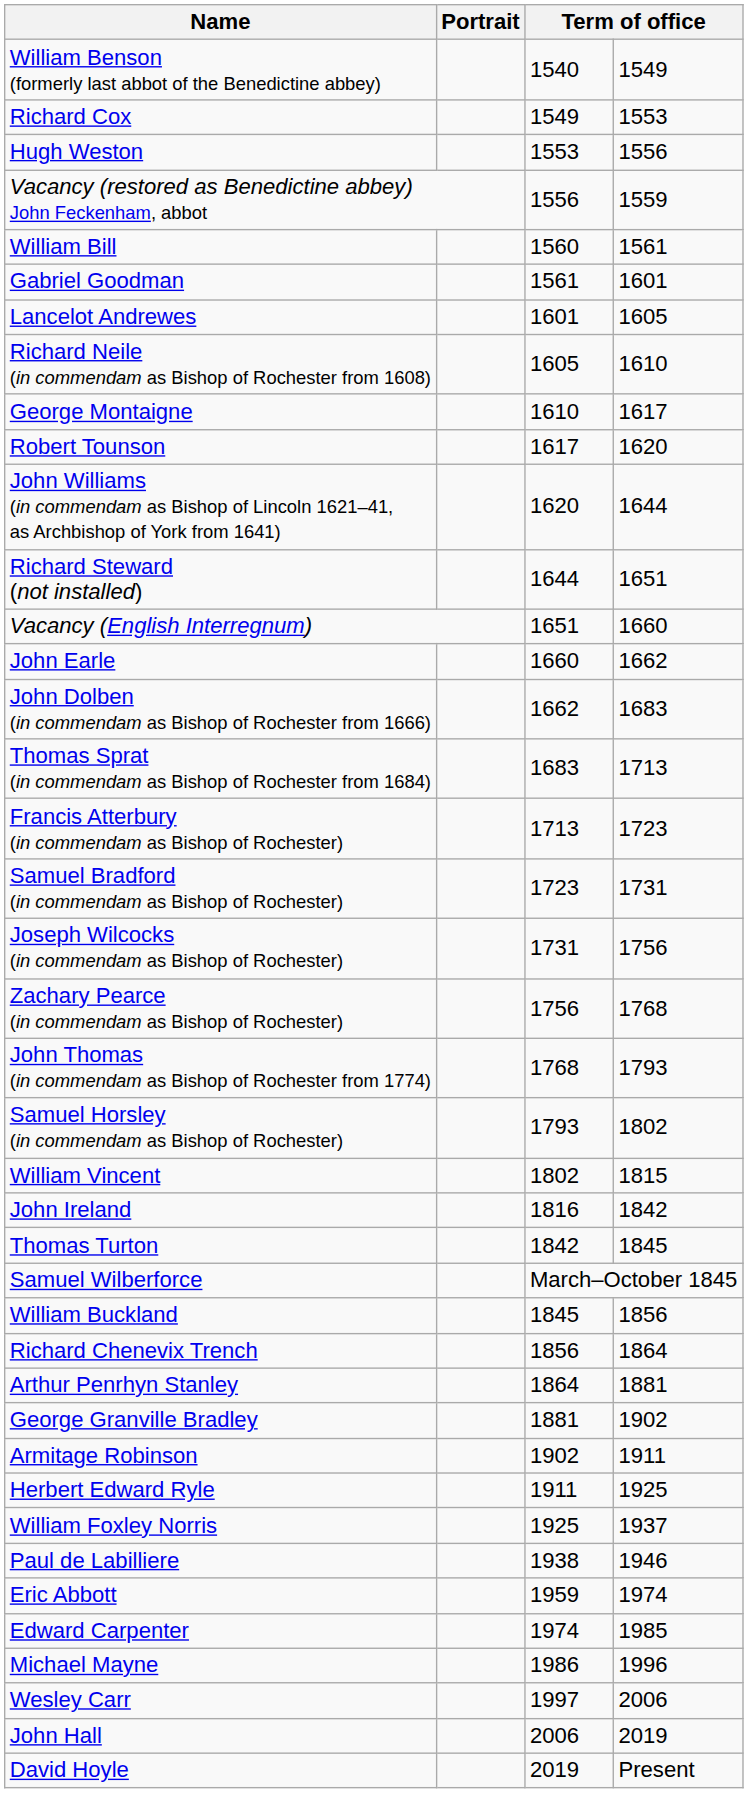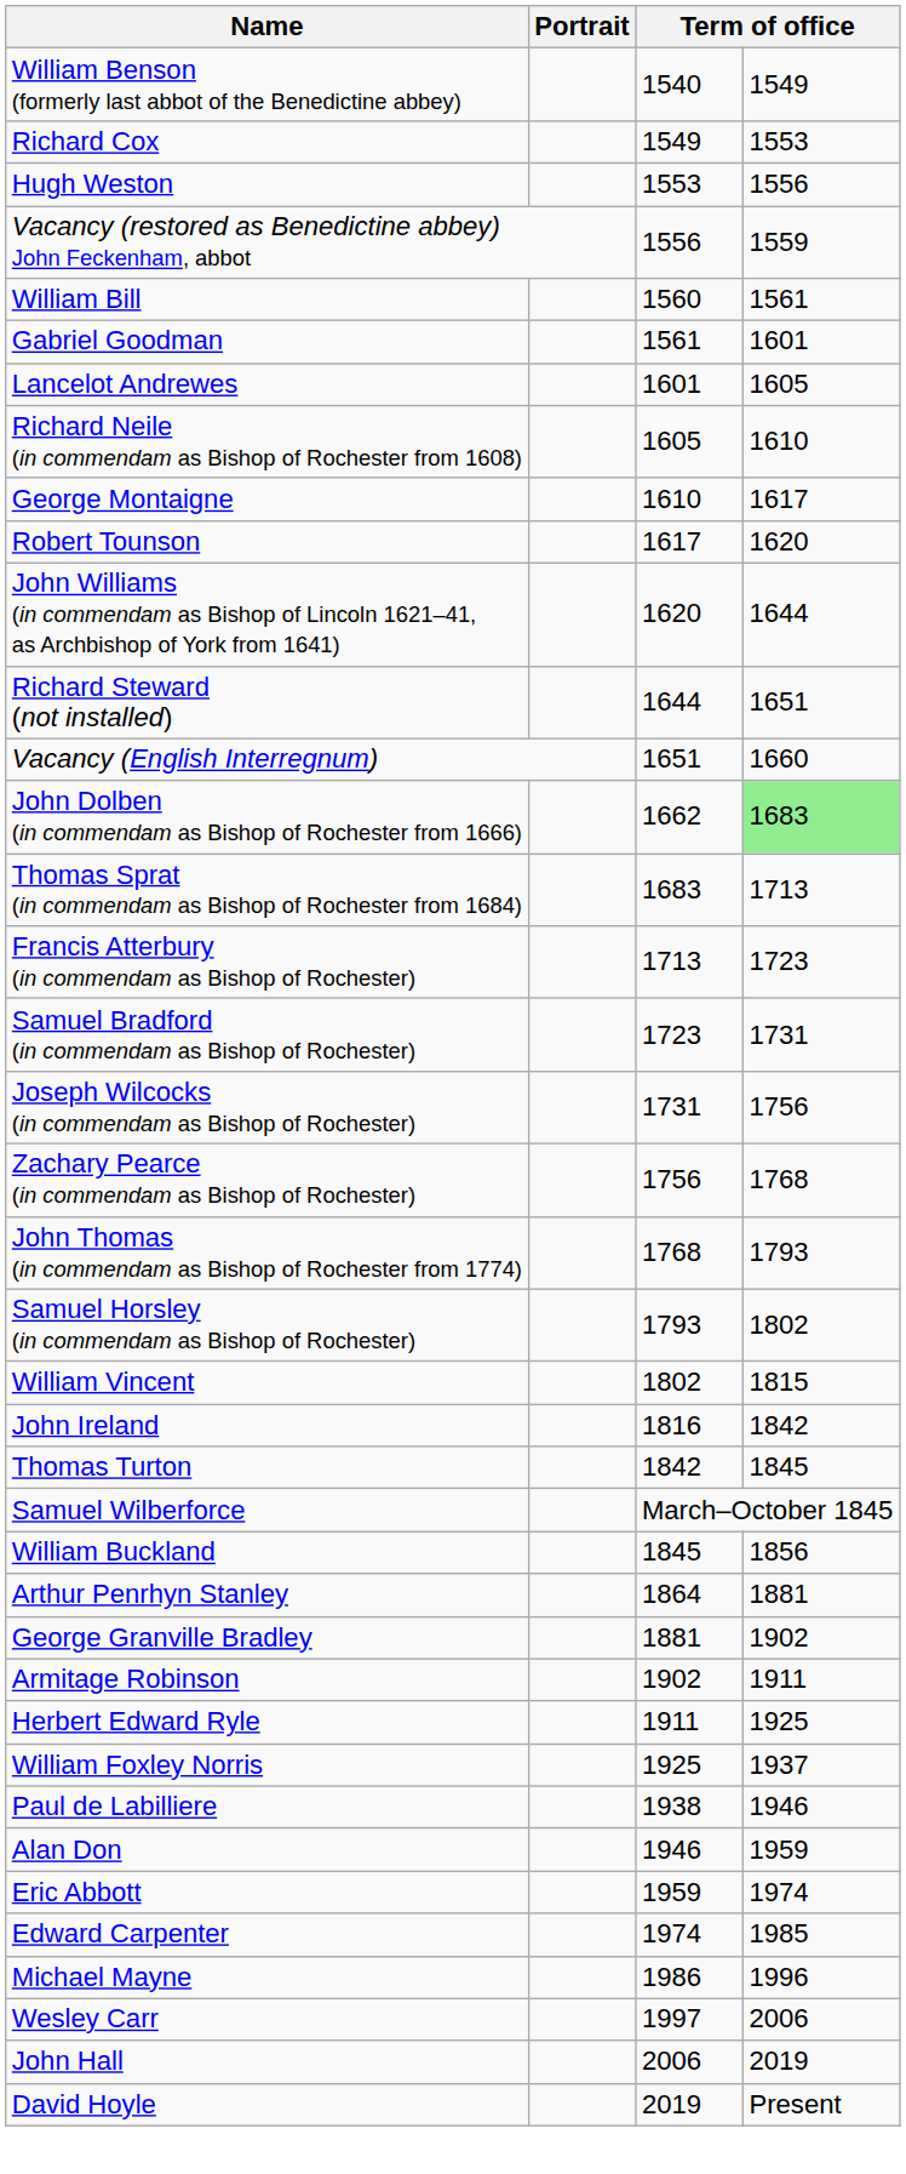- row: John Earle | 1660 | 1662
John Dolben (in commendam as Bishop of Rochester from 1666) | column 4: no background -> lightgreen background
- row: Richard Chenevix Trench | 1856 | 1864
+ row: Alan Don | 1946 | 1959
